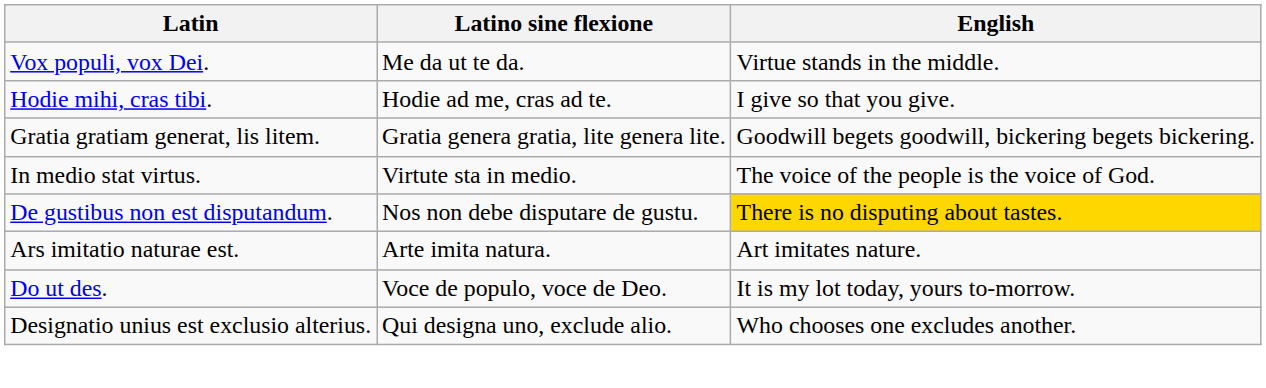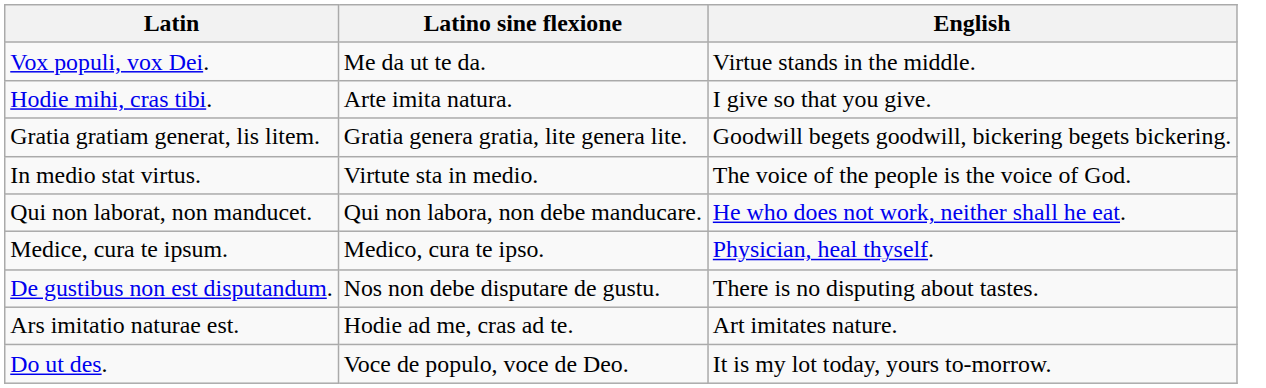Hodie mihi, cras tibi. | Latino sine flexione: Hodie ad me, cras ad te. -> Arte imita natura.
+ row: Qui non laborat, non manducet. | Qui non labora, non debe manducare. | He who does not work, neither shall he eat.
+ row: Medice, cura te ipsum. | Medico, cura te ipso. | Physician, heal thyself.
De gustibus non est disputandum. | English: gold background -> no background
Ars imitatio naturae est. | Latino sine flexione: Arte imita natura. -> Hodie ad me, cras ad te.
- row: Designatio unius est exclusio alterius. | Qui designa uno, exclude alio. | Who chooses one excludes another.
